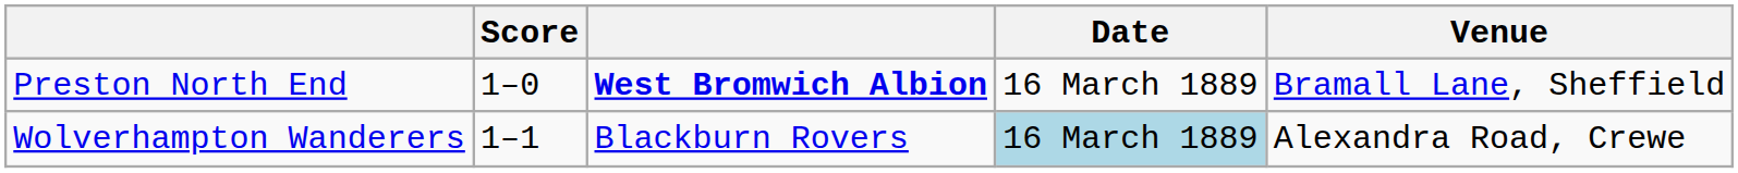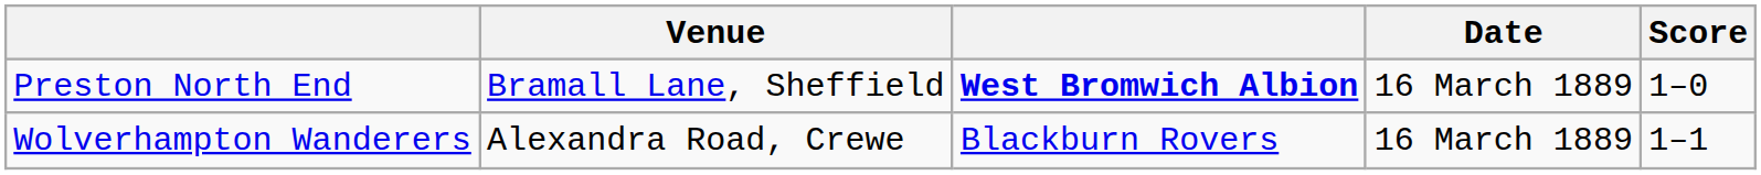columns swapped: Score <-> Venue
Wolverhampton Wanderers | Date: lightblue background -> no background
